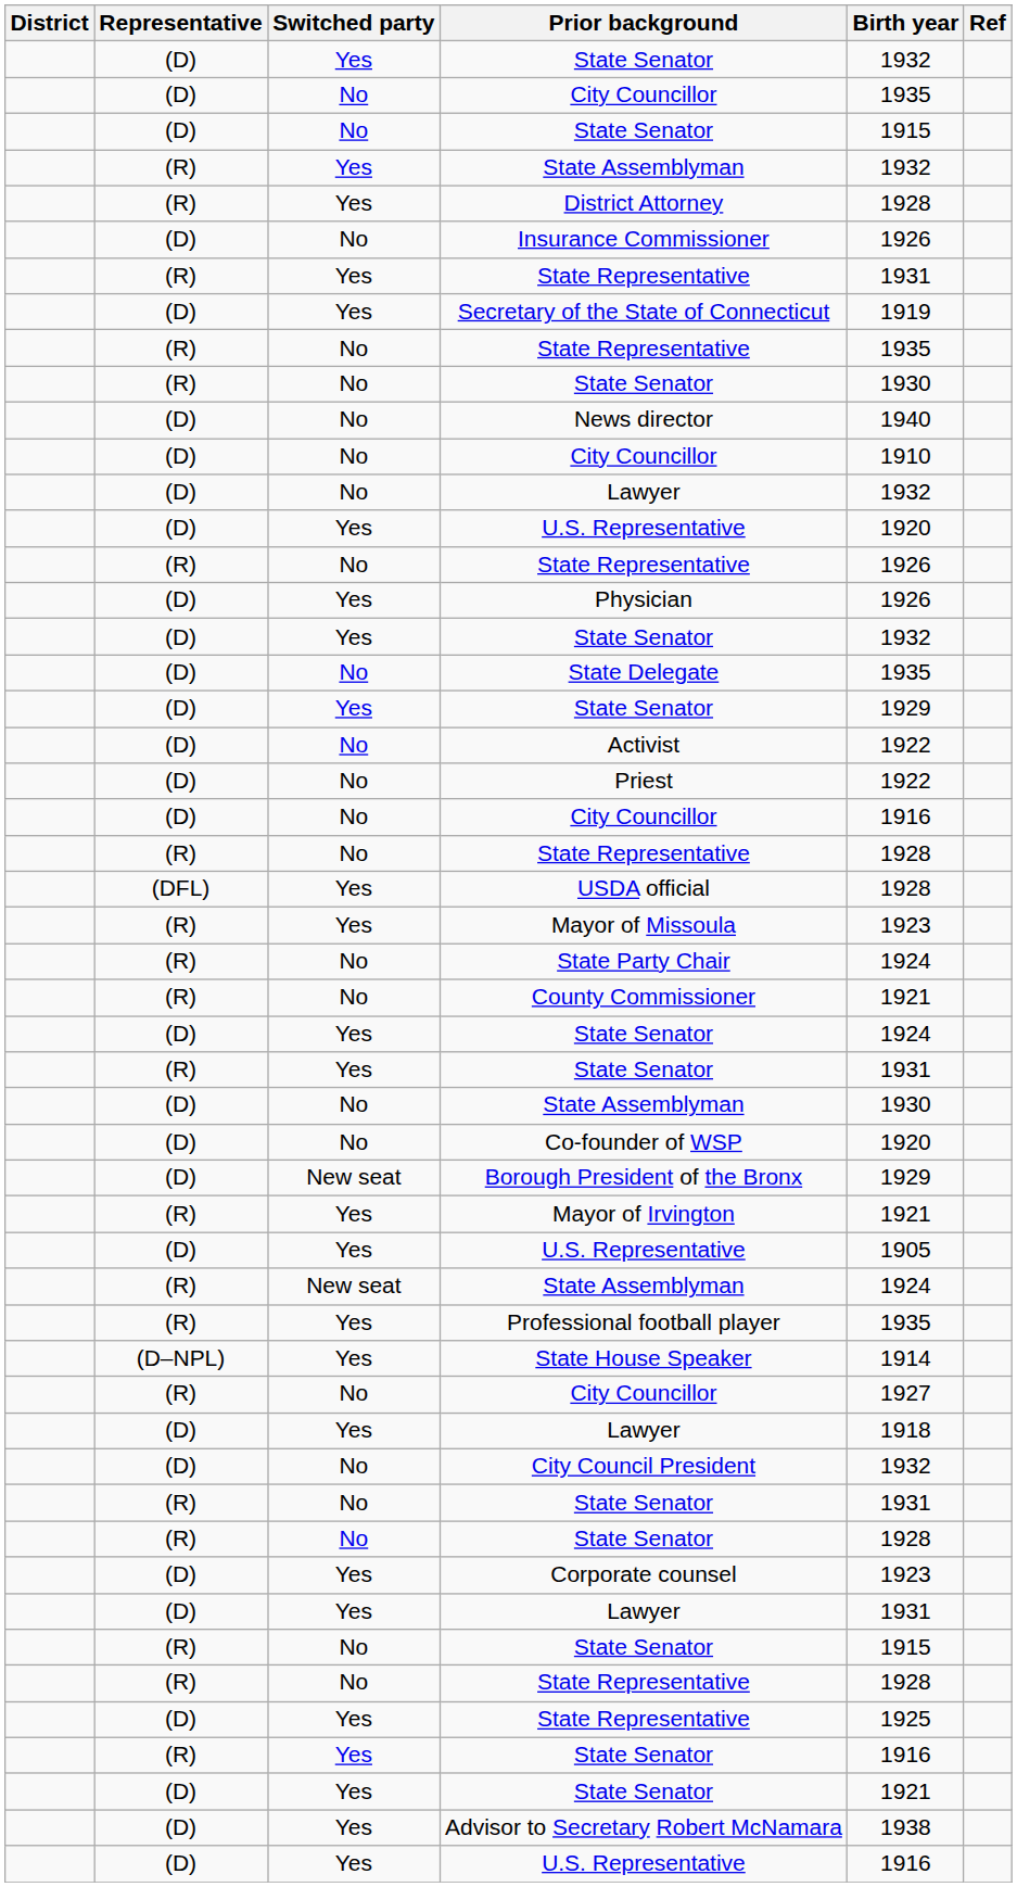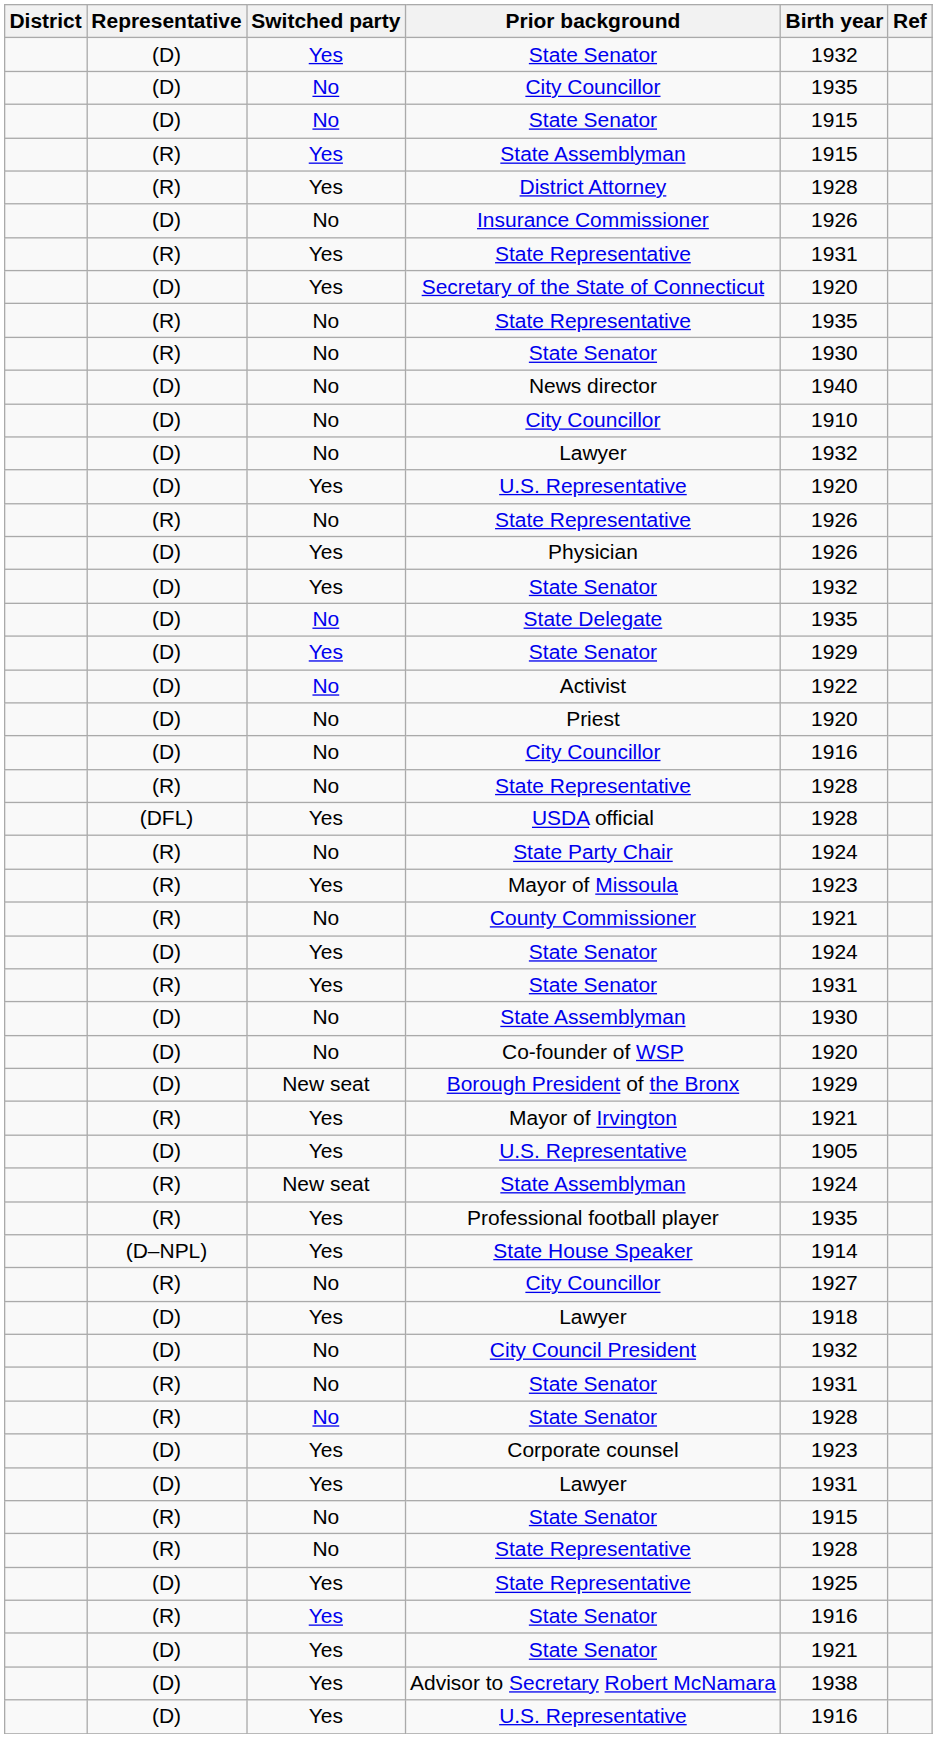Yes / State Assemblyman | Birth year: 1932 -> 1915
Secretary of the State of Connecticut | Birth year: 1919 -> 1920
Priest | Birth year: 1922 -> 1920
rows swapped: Mayor of Missoula <-> State Party Chair
